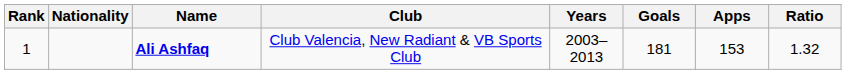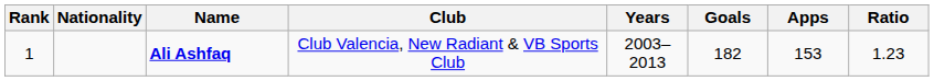Ali Ashfaq | Goals: 181 -> 182
Ali Ashfaq | Ratio: 1.32 -> 1.23
